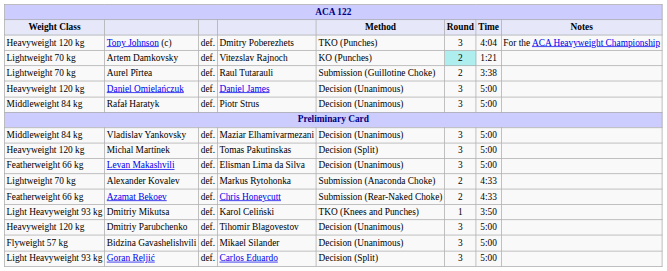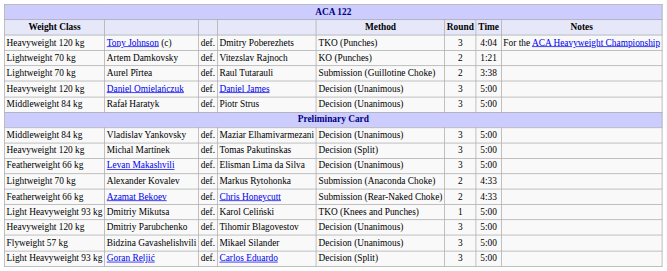Artem Damkovsky | Round: paleturquoise background -> no background
Dmitriy Mikutsa | Time: 3:50 -> 5:00
